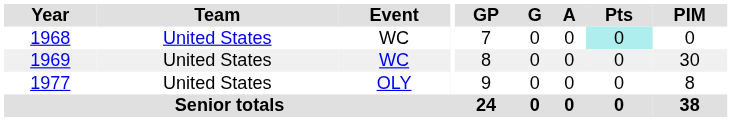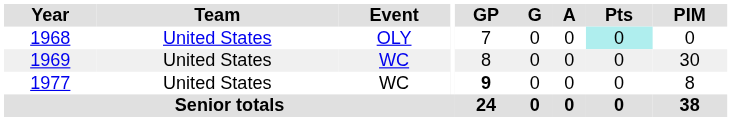1968 | Event: WC -> OLY
1977 | Event: OLY -> WC
1977 | GP: normal -> bold
